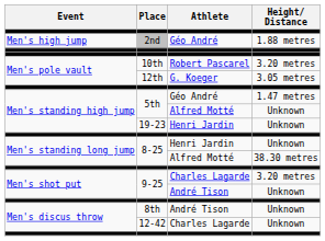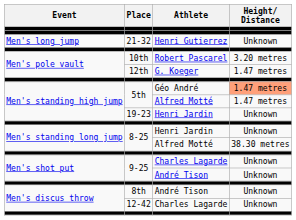- row: Men's high jump | 2nd | Géo André | 1.88 metres
+ row: Men's long jump | 21-32 | Henri Gutierrez | Unknown
12th | Height/ Distance: 3.05 metres -> 1.47 metres
5th / Géo André | Height/ Distance: no background -> lightsalmon background
5th / Alfred Motté | Height/ Distance: Unknown -> 1.47 metres
9-25 / Charles Lagarde | Height/ Distance: 3.20 metres -> Unknown
